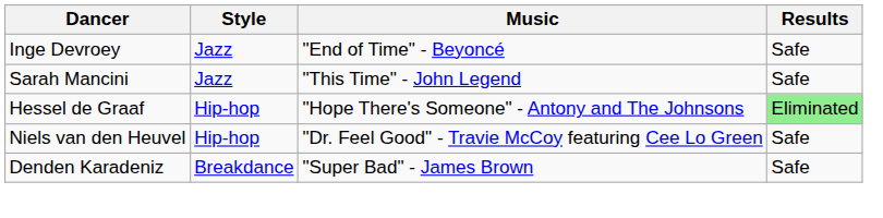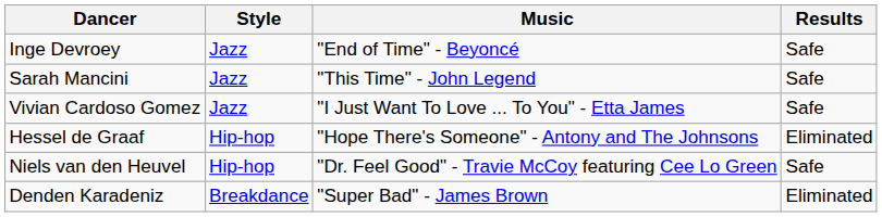+ row: Vivian Cardoso Gomez | Jazz | "I Just Want To Love ... To You" - Etta James | Safe
Hessel de Graaf | Results: lightgreen background -> no background
Denden Karadeniz | Results: Safe -> Eliminated
